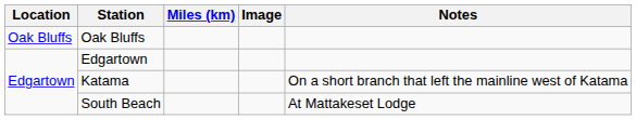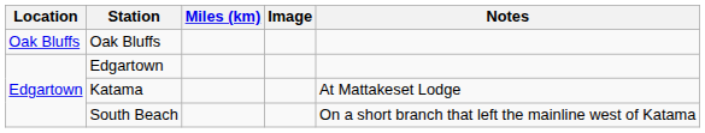Katama | Notes: On a short branch that left the mainline west of Katama -> At Mattakeset Lodge
South Beach | Notes: At Mattakeset Lodge -> On a short branch that left the mainline west of Katama
